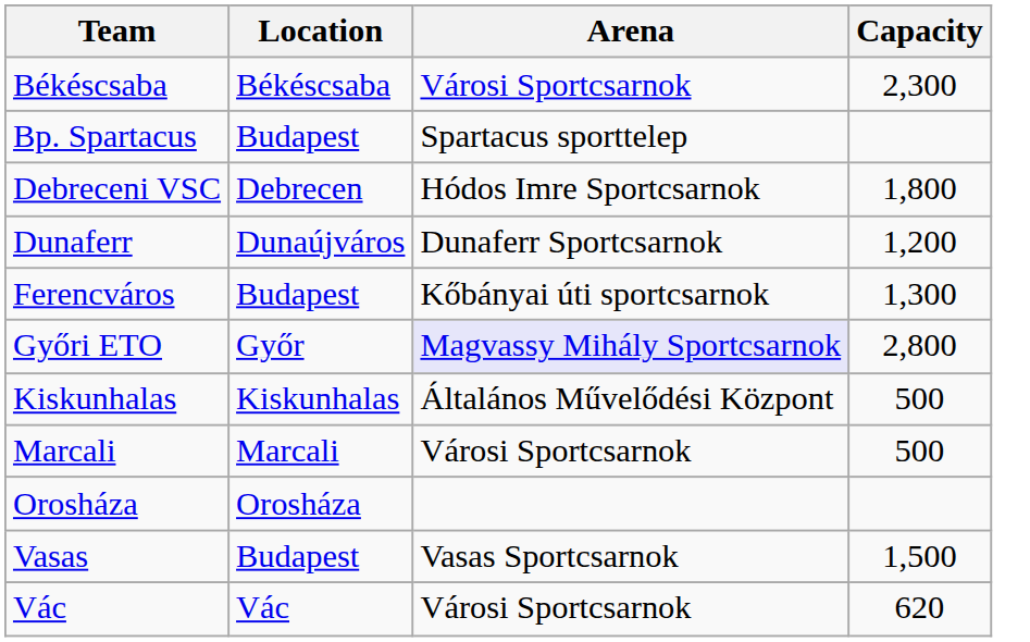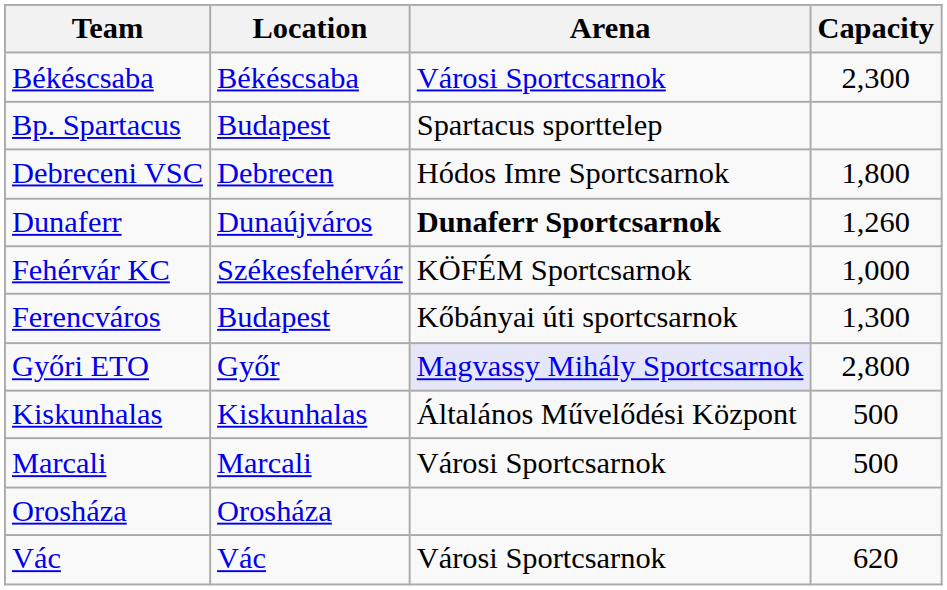Dunaferr | Arena: normal -> bold
Dunaferr | Capacity: 1,200 -> 1,260
+ row: Fehérvár KC | Székesfehérvár | KÖFÉM Sportcsarnok | 1,000
- row: Vasas | Budapest | Vasas Sportcsarnok | 1,500
